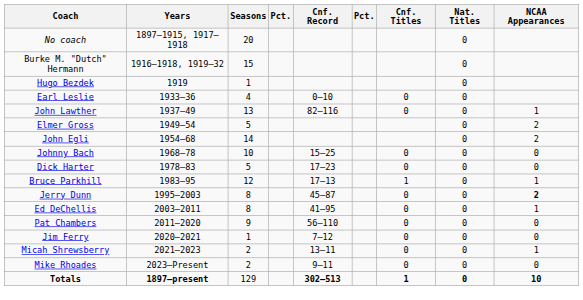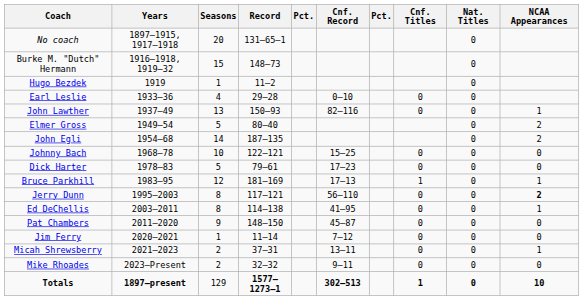+ column: Record | 131–65–1 | 148–73 | 11–2 | 29–28 | 150–93 | 80–40 | 187–135 | 122–121 | 79–61 | 181–169 | 117–121 | 114–138 | 148–150 | 11–14 | 37–31 | 32–32 | 1577–1273–1
Jerry Dunn | Cnf. Record: 45–87 -> 56–110
Pat Chambers | Cnf. Record: 56–110 -> 45–87
